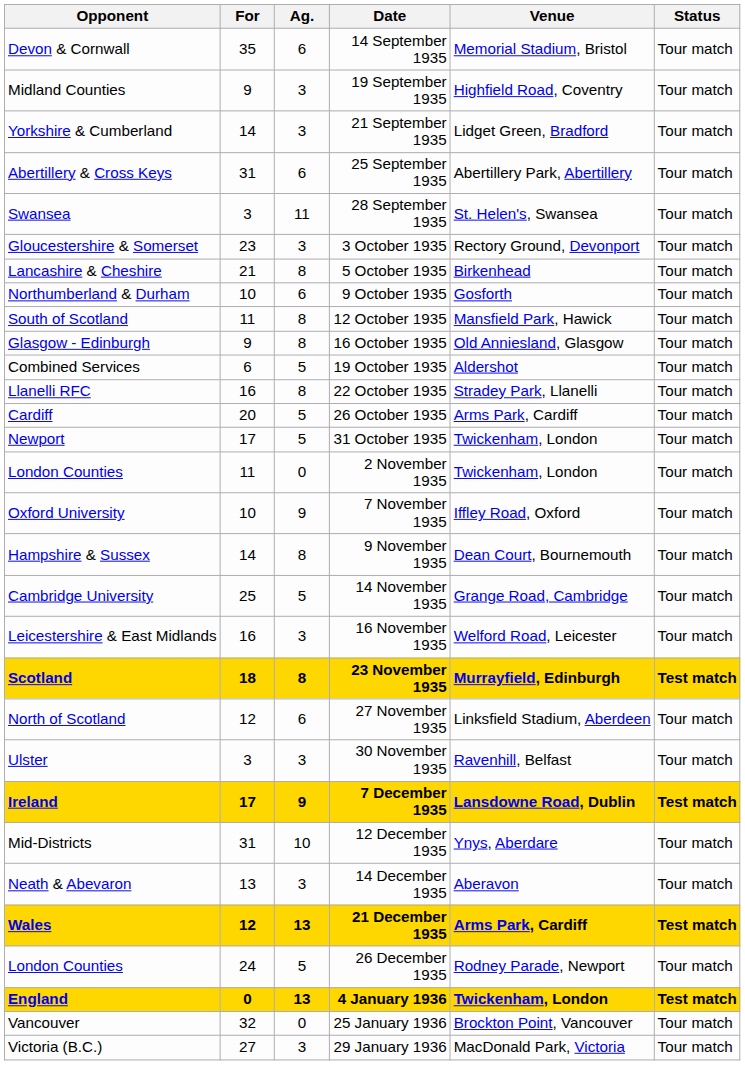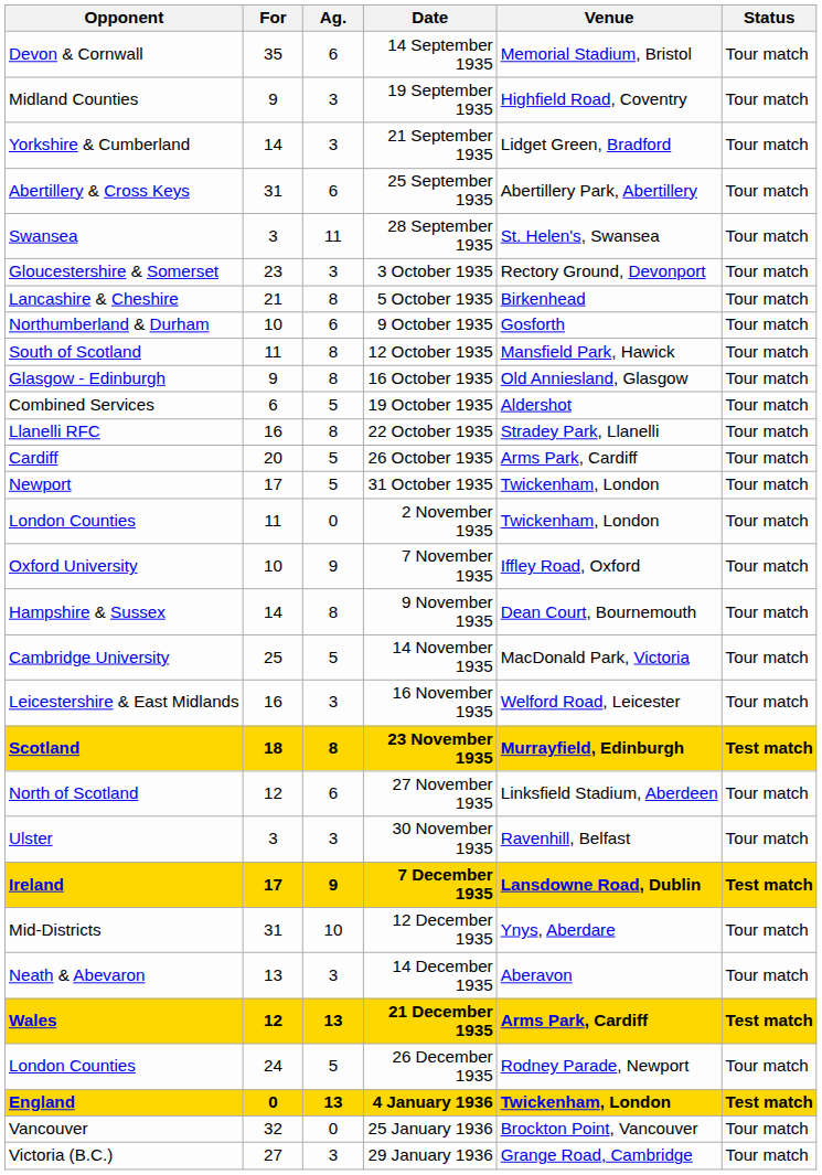14 November 1935 | Venue: Grange Road, Cambridge -> MacDonald Park, Victoria
29 January 1936 | Venue: MacDonald Park, Victoria -> Grange Road, Cambridge
